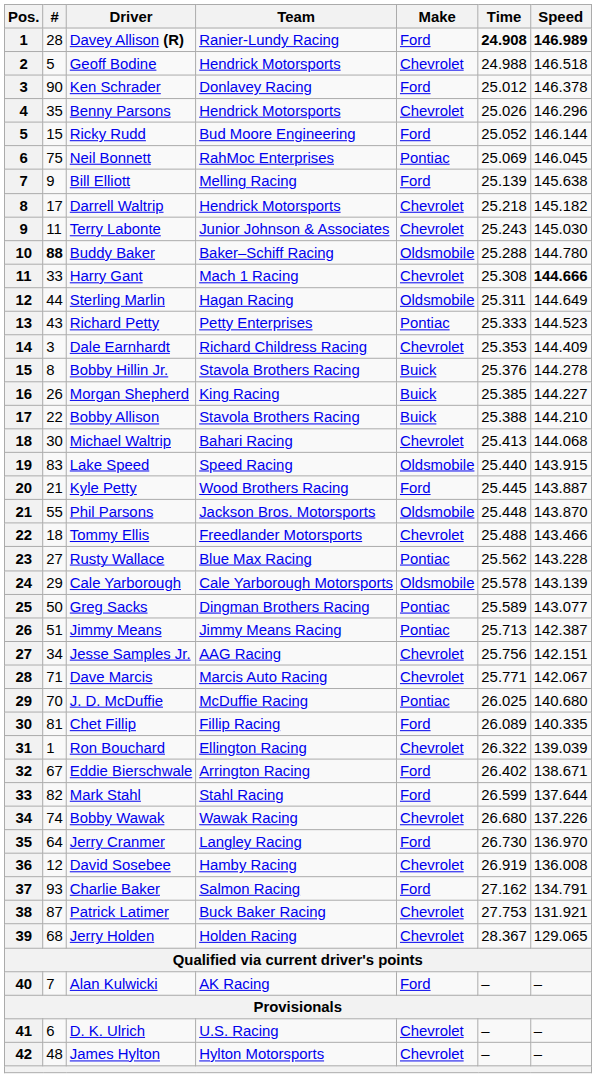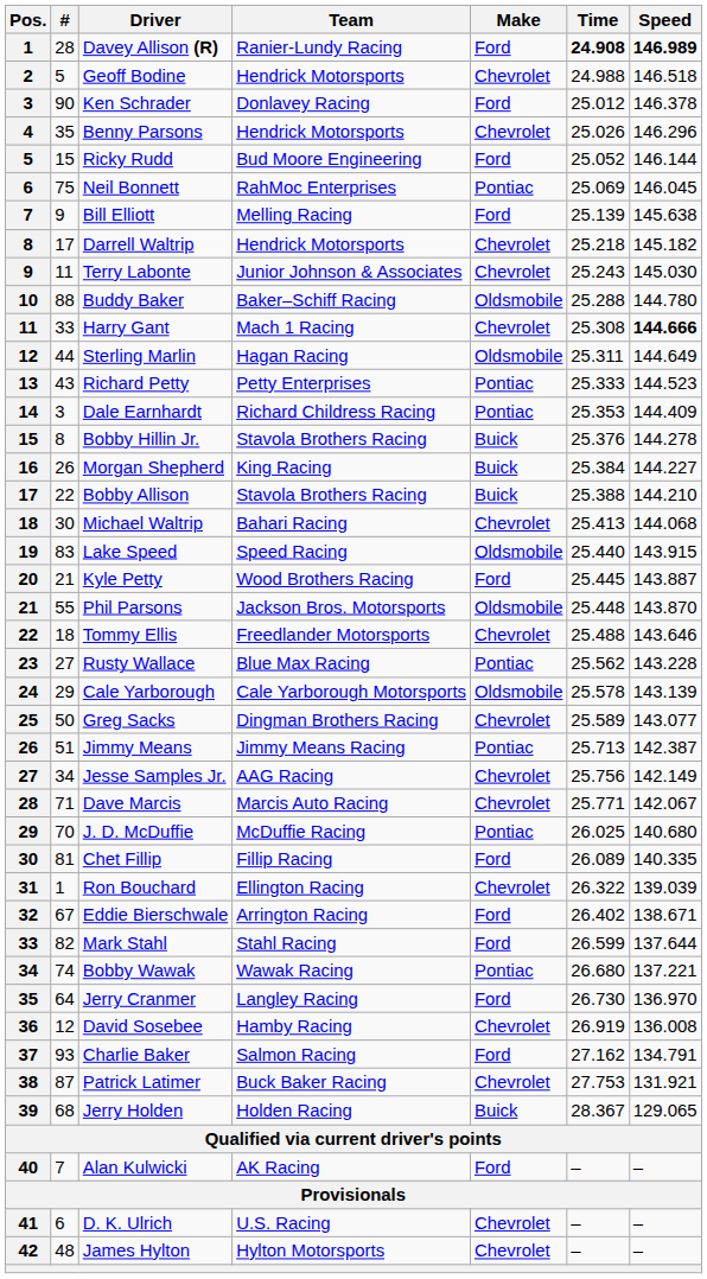Buddy Baker | #: bold -> normal
Dale Earnhardt | Make: Chevrolet -> Pontiac
Morgan Shepherd | Time: 25.385 -> 25.384
Tommy Ellis | Speed: 143.466 -> 143.646
Greg Sacks | Make: Pontiac -> Chevrolet
Jesse Samples Jr. | Speed: 142.151 -> 142.149
Bobby Wawak | Make: Chevrolet -> Pontiac
Bobby Wawak | Speed: 137.226 -> 137.221
Jerry Holden | Make: Chevrolet -> Buick
